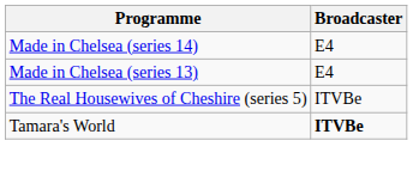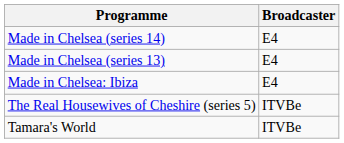+ row: Made in Chelsea: Ibiza | E4
Tamara's World | Broadcaster: bold -> normal
